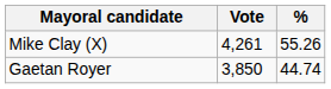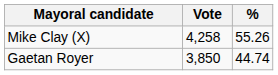Mike Clay (X) | Vote: 4,261 -> 4,258
